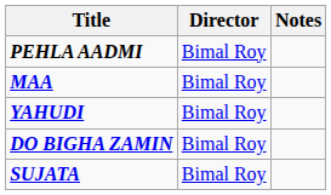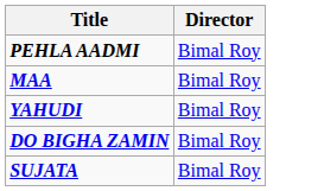- column: Notes
